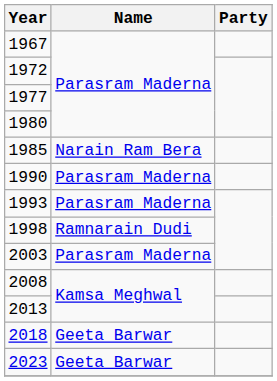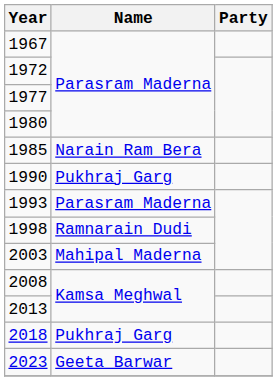1990 | Name: Parasram Maderna -> Pukhraj Garg
2003 | Name: Parasram Maderna -> Mahipal Maderna
2018 | Name: Geeta Barwar -> Pukhraj Garg
